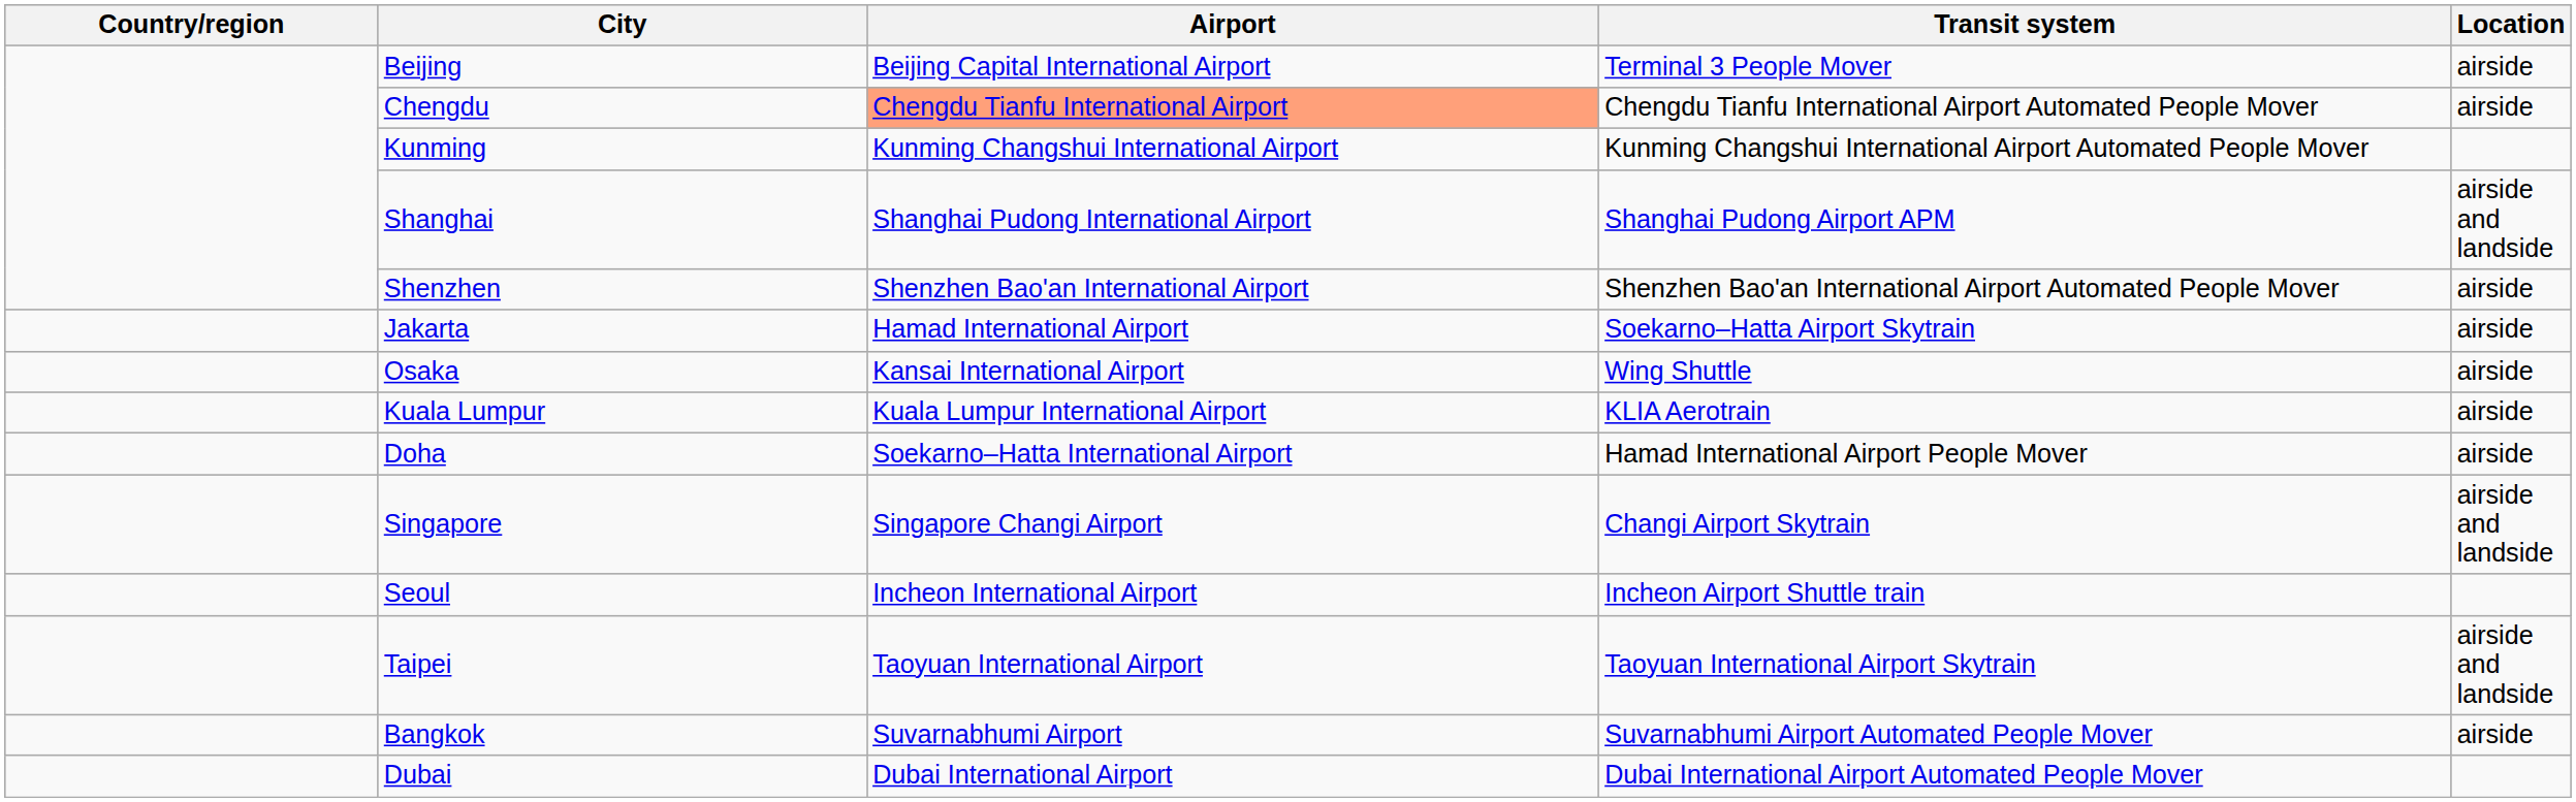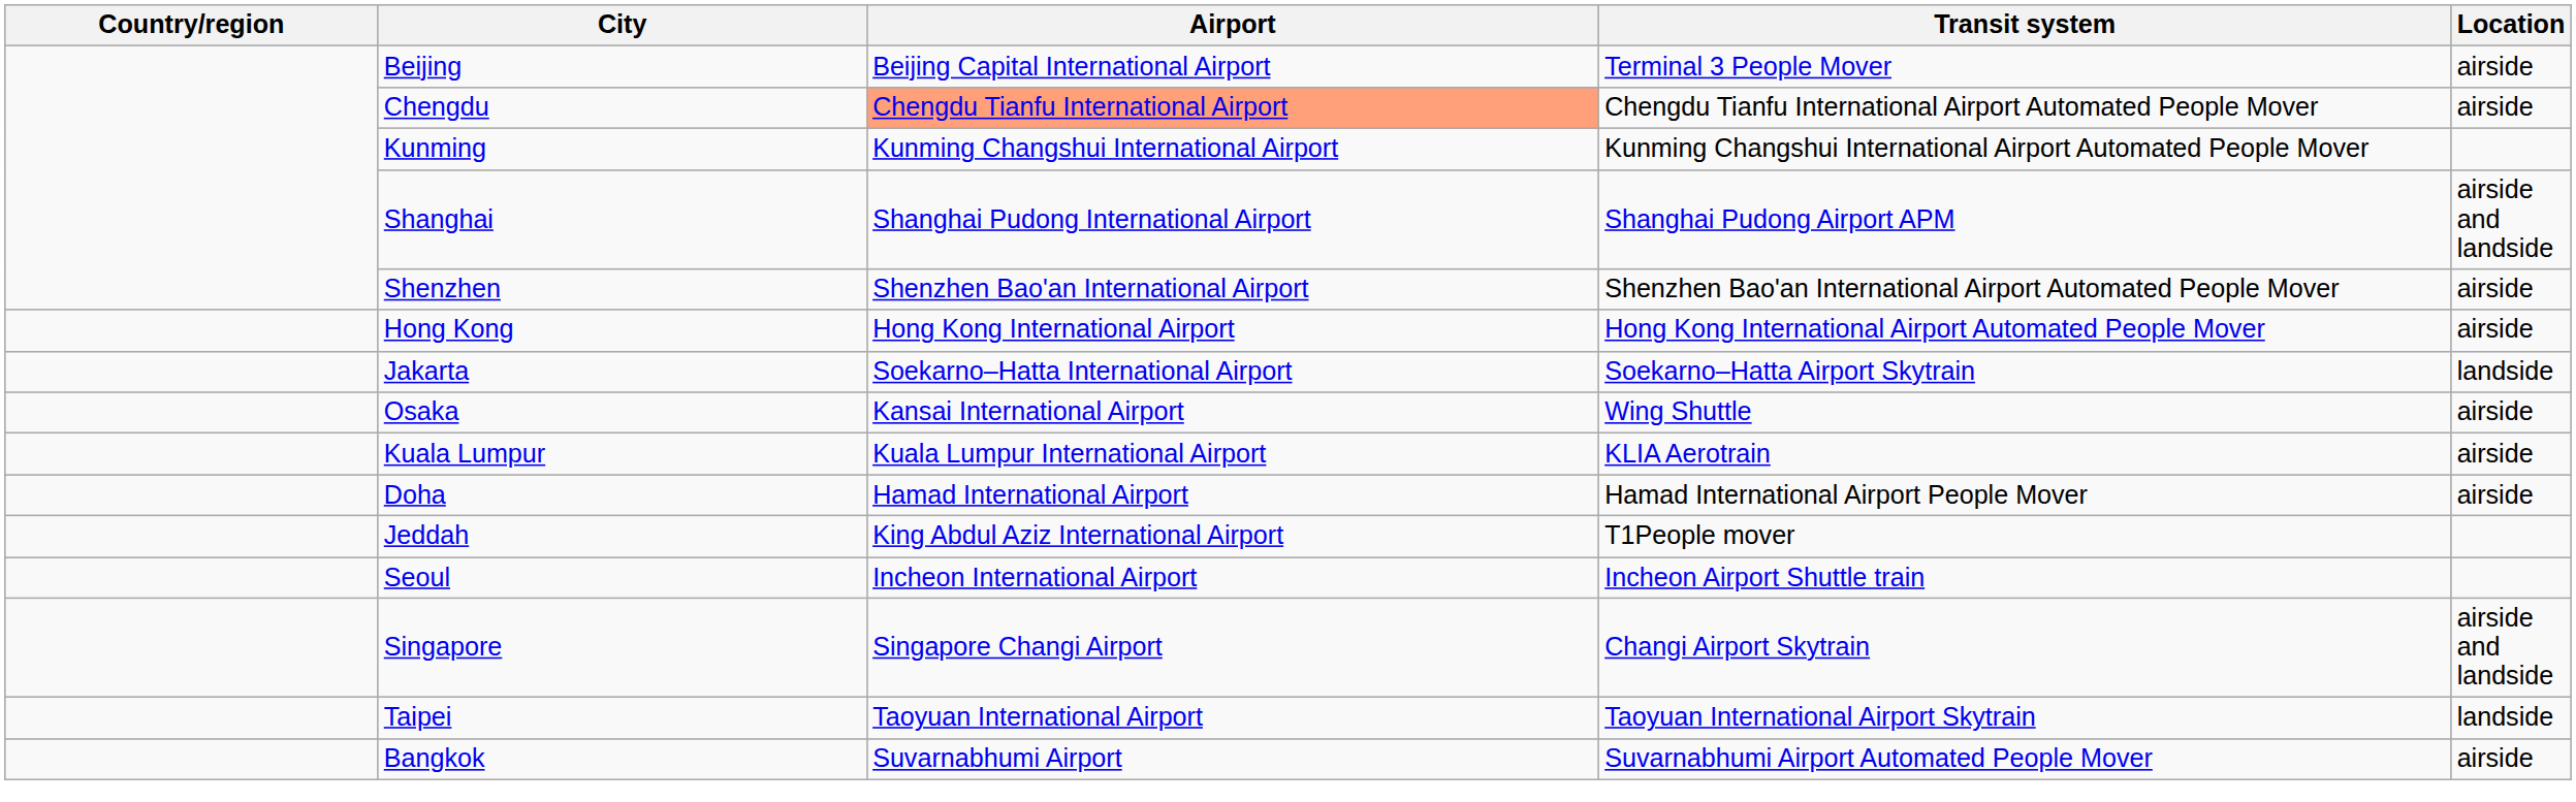+ row: Hong Kong | Hong Kong International Airport | Hong Kong International Airport Automated People Mover | airside
Jakarta | Airport: Hamad International Airport -> Soekarno–Hatta International Airport
Jakarta | Location: airside -> landside
Doha | Airport: Soekarno–Hatta International Airport -> Hamad International Airport
+ row: Jeddah | King Abdul Aziz International Airport | T1People mover
rows swapped: Singapore <-> Seoul
Taipei | Location: airside and landside -> landside
- row: Dubai | Dubai International Airport | Dubai International Airport Automated People Mover
